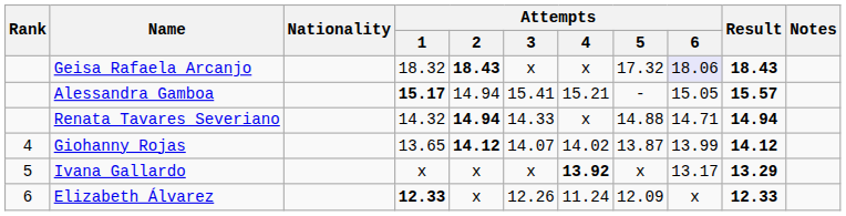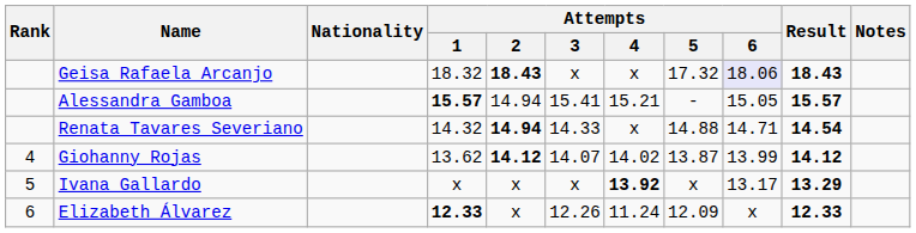Alessandra Gamboa | Attempts / 1: 15.17 -> 15.57
Renata Tavares Severiano | Result: 14.94 -> 14.54
Giohanny Rojas | Attempts / 1: 13.65 -> 13.62
